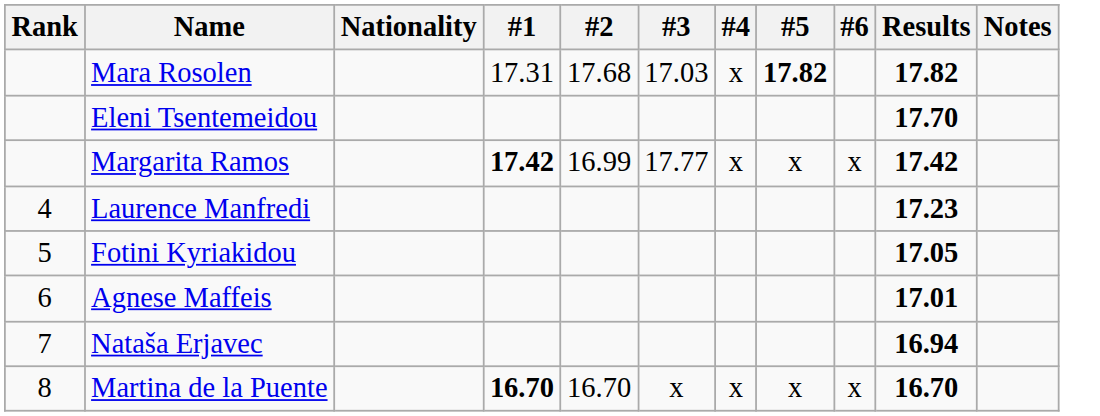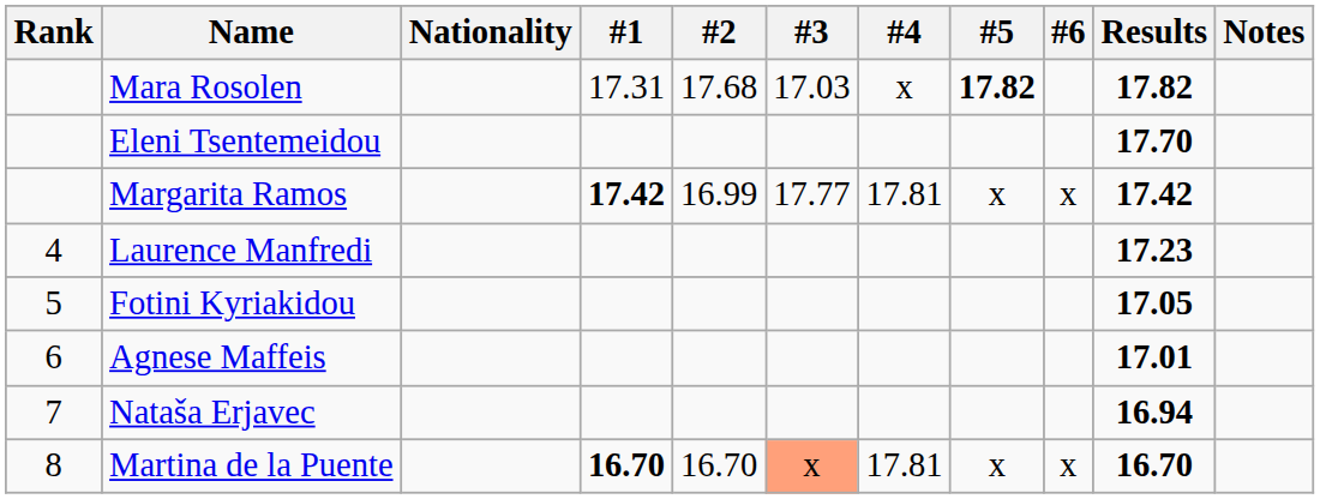Margarita Ramos | #4: x -> 17.81
Martina de la Puente | #3: no background -> lightsalmon background
Martina de la Puente | #4: x -> 17.81
